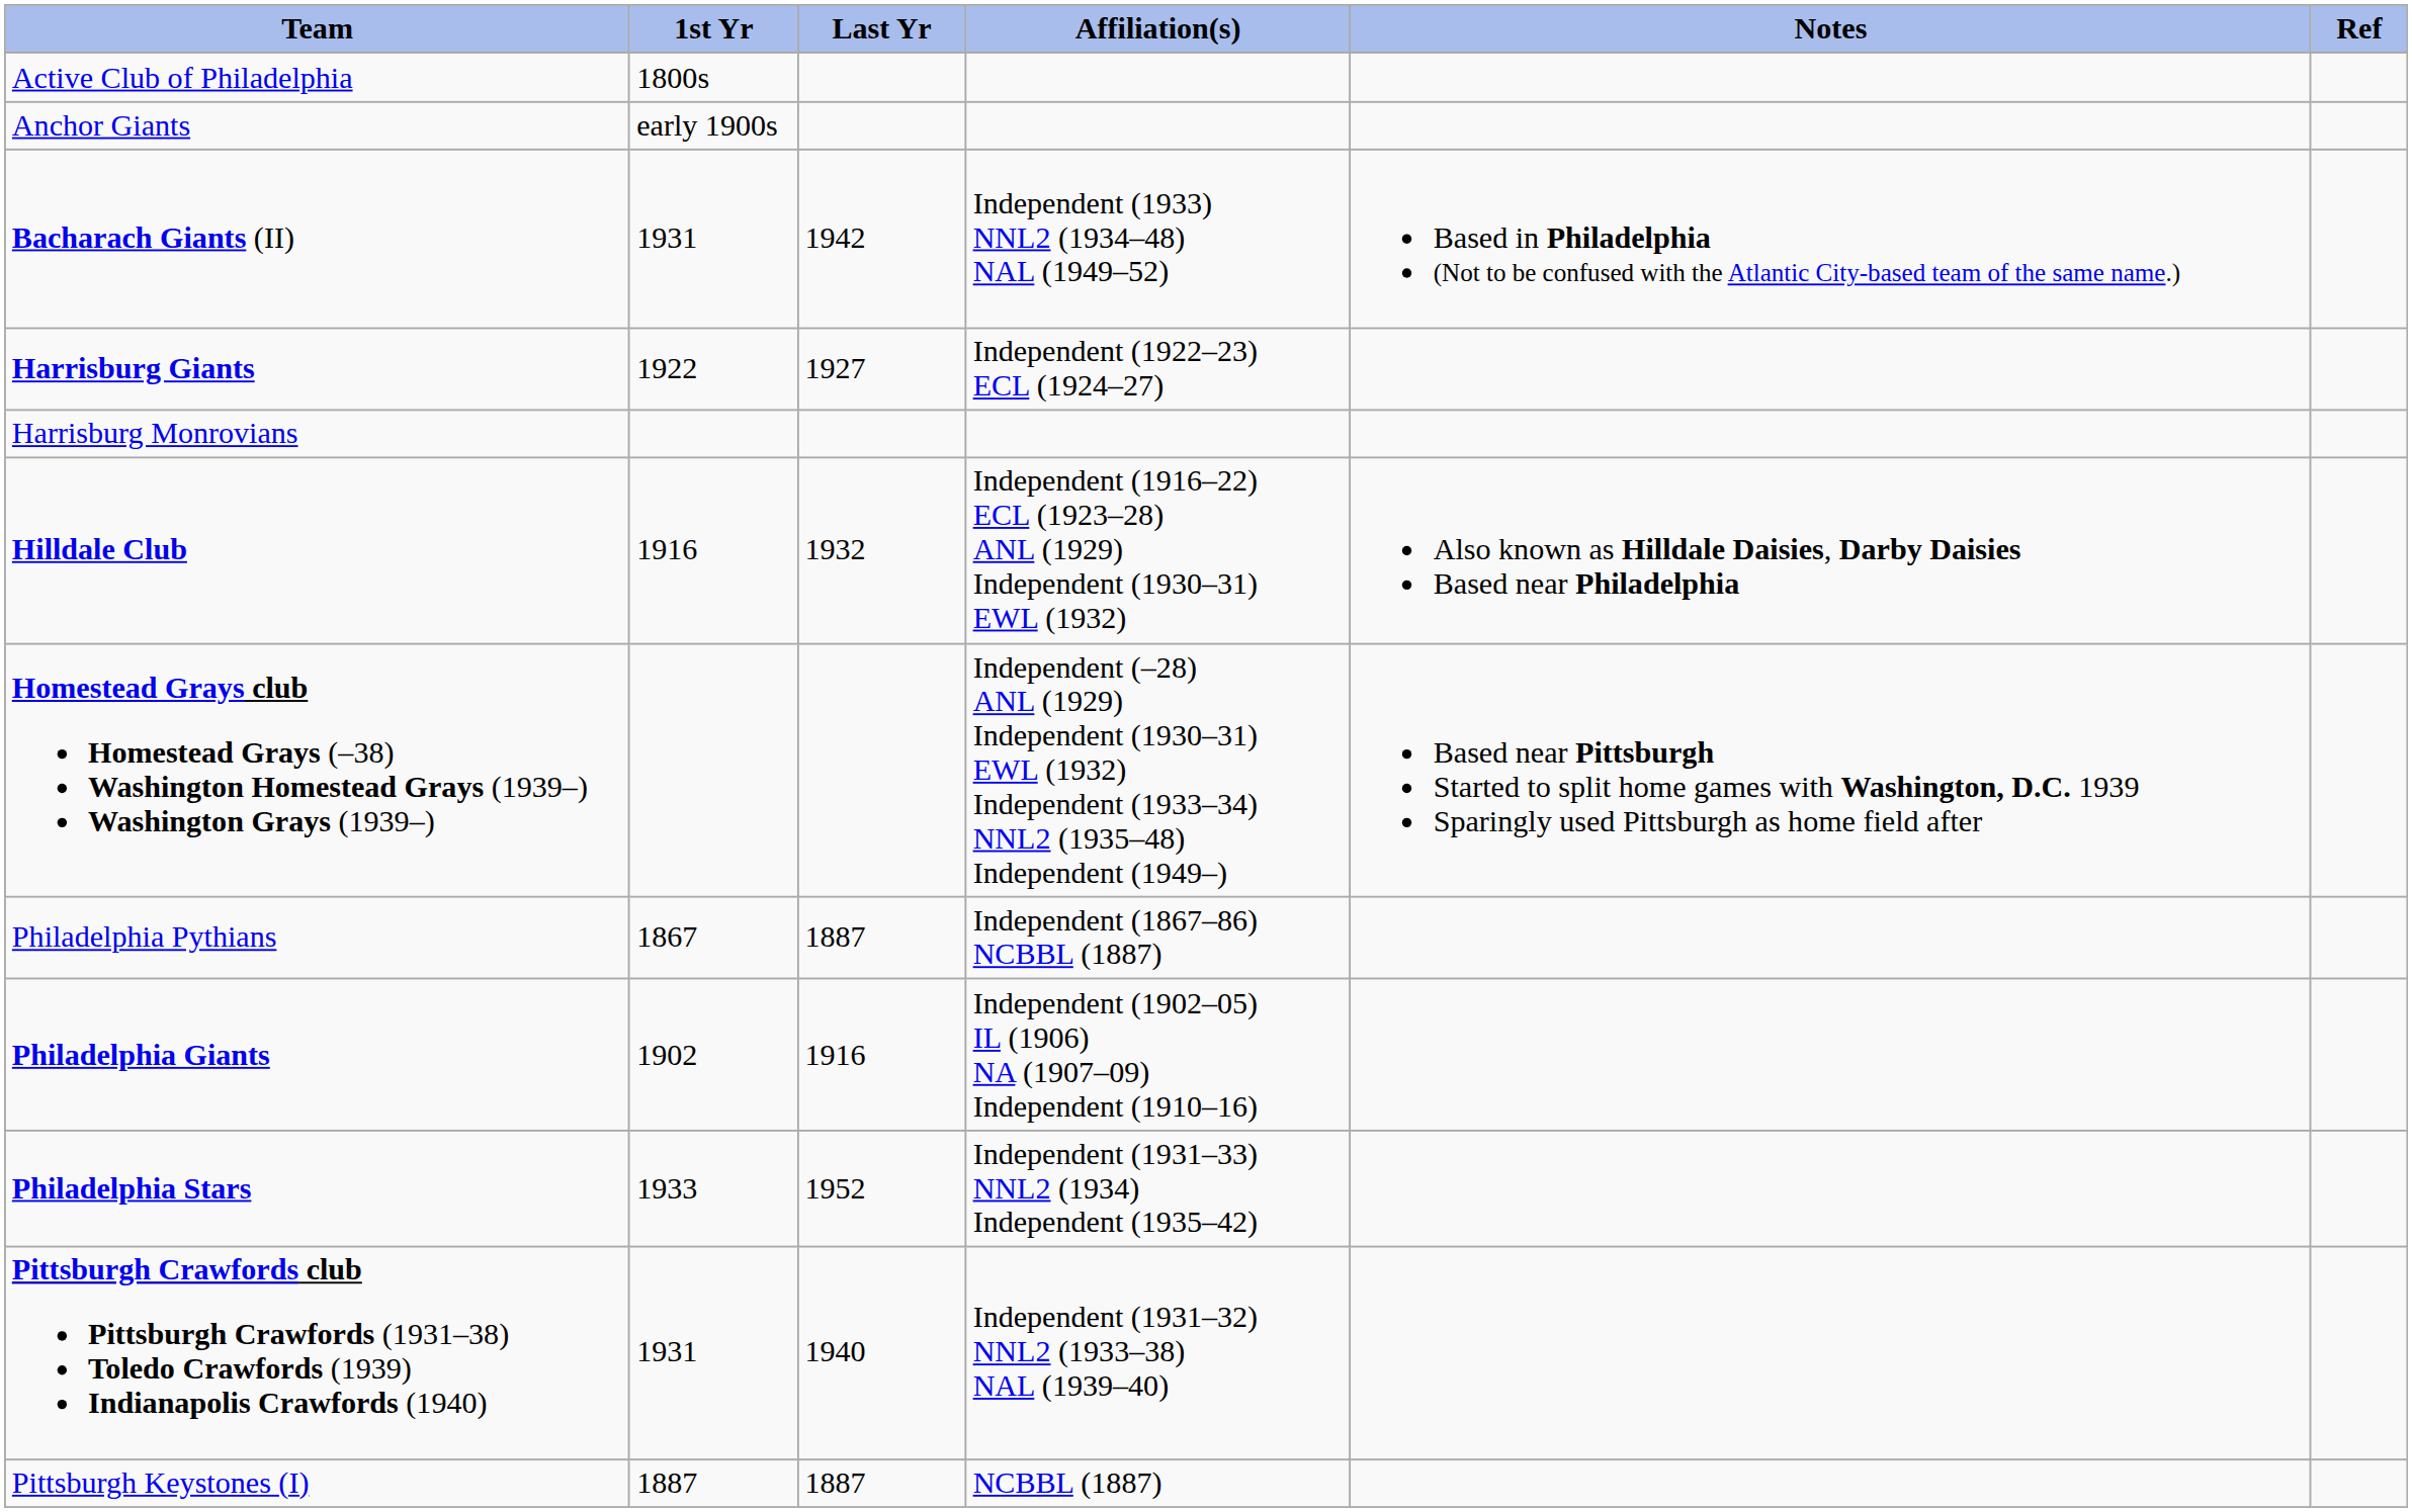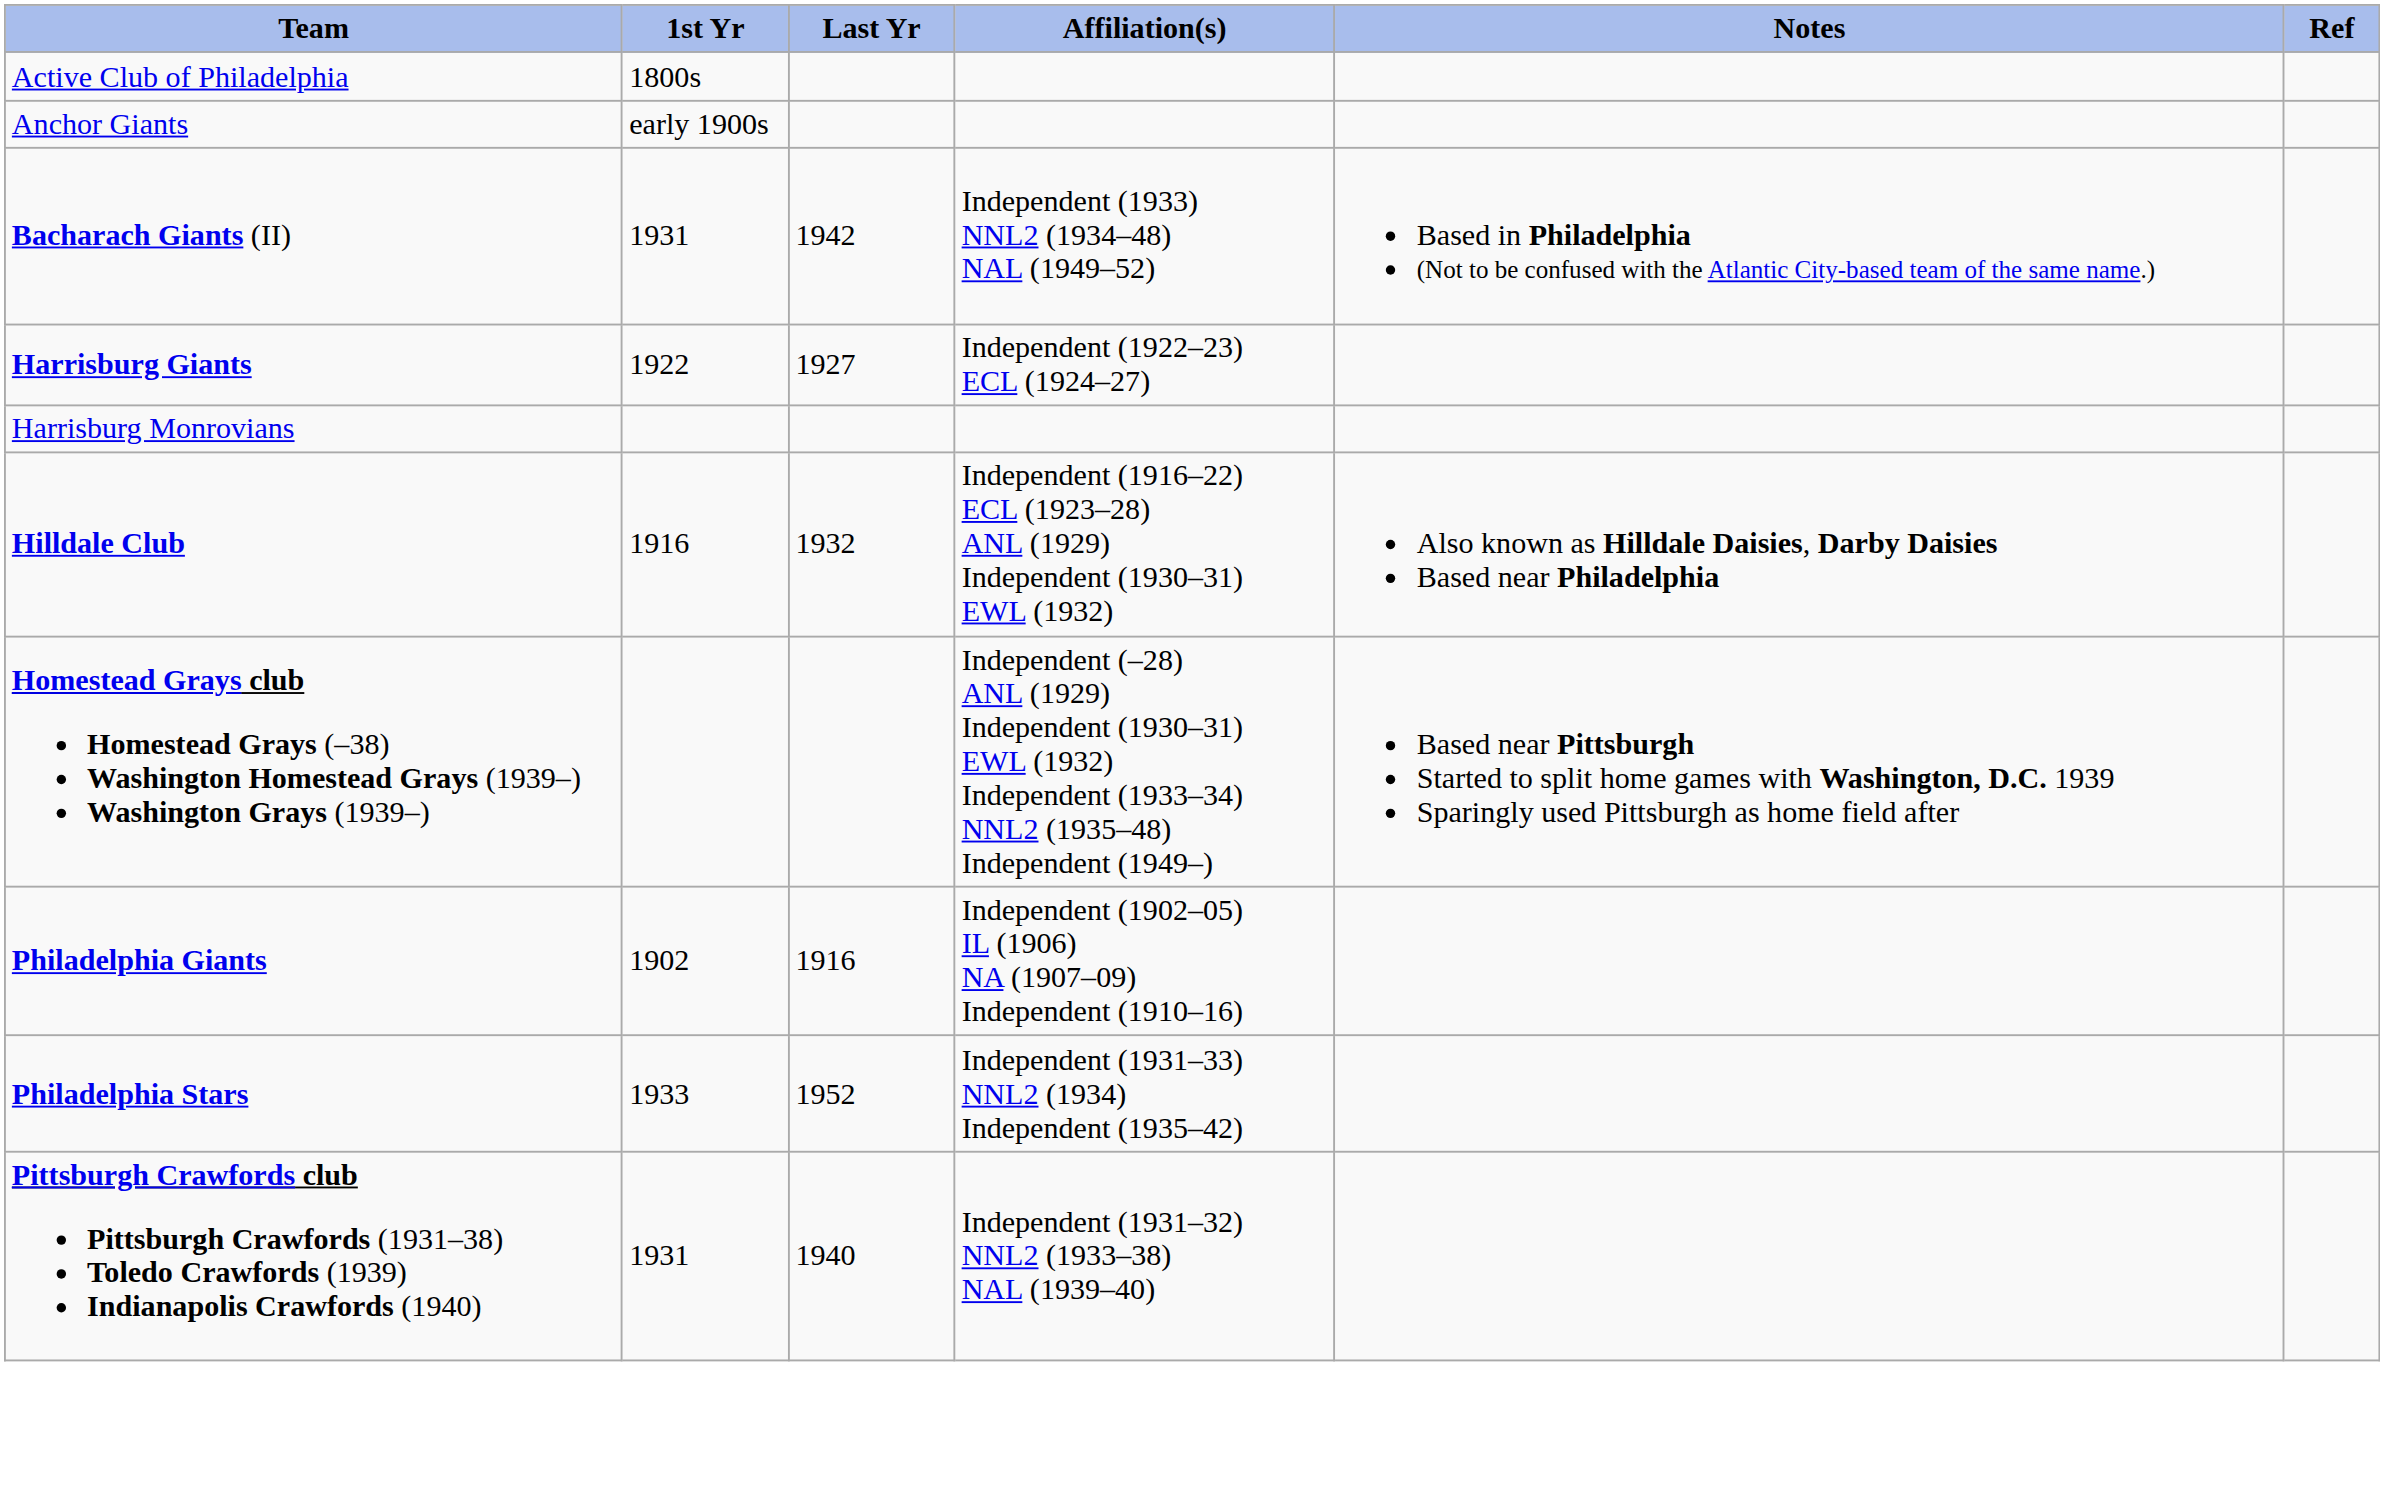- row: Philadelphia Pythians | 1867 | 1887 | Independent (1867–86) NCBBL (1887)
- row: Pittsburgh Keystones (I) | 1887 | 1887 | NCBBL (1887)
